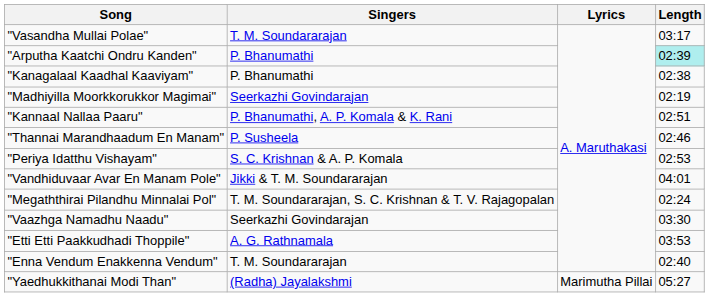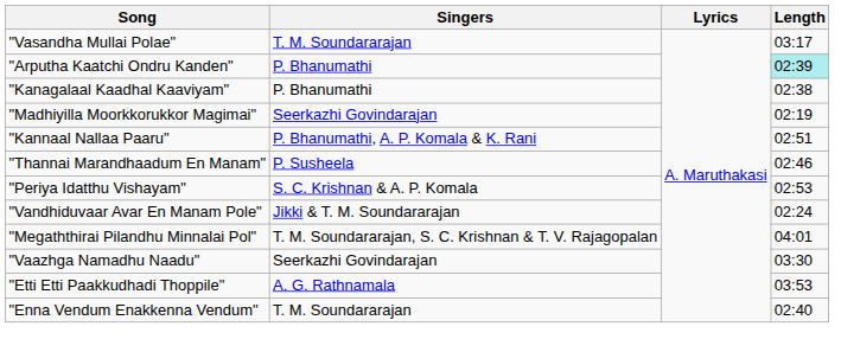"Vandhiduvaar Avar En Manam Pole" | Length: 04:01 -> 02:24
"Megaththirai Pilandhu Minnalai Pol" | Length: 02:24 -> 04:01
- row: "Yaedhukkithanai Modi Than" | (Radha) Jayalakshmi | Marimutha Pillai | 05:27
